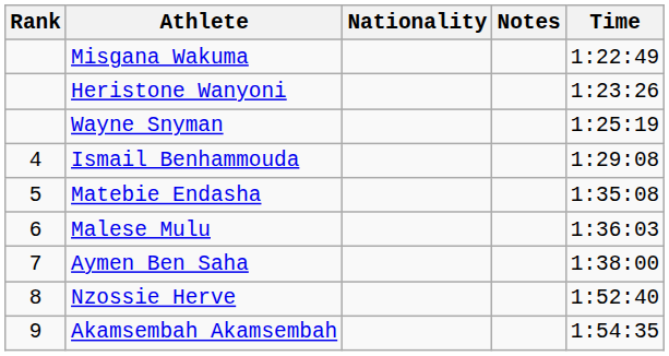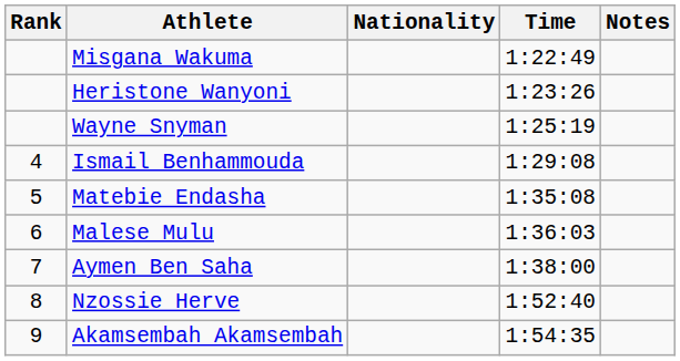columns swapped: Time <-> Notes
